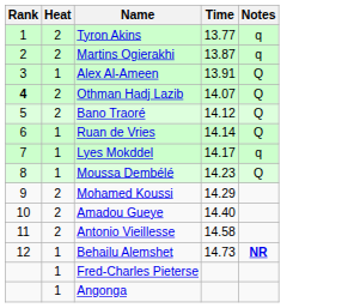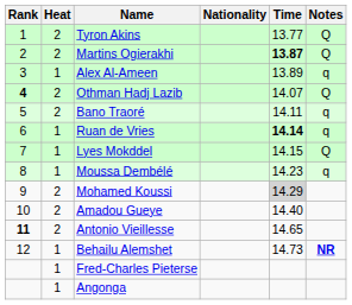+ column: Nationality
Tyron Akins | Notes: q -> Q
Martins Ogierakhi | Time: normal -> bold
Martins Ogierakhi | Notes: q -> Q
Alex Al-Ameen | Time: 13.91 -> 13.89
Alex Al-Ameen | Notes: Q -> q
Bano Traoré | Time: 14.12 -> 14.11
Bano Traoré | Notes: Q -> q
Ruan de Vries | Time: normal -> bold
Ruan de Vries | Notes: Q -> q
Lyes Mokddel | Time: 14.17 -> 14.15
Lyes Mokddel | Notes: q -> Q
Moussa Dembélé | Notes: Q -> q
Mohamed Koussi | Time: no background -> lightgrey background
Antonio Vieillesse | Rank: normal -> bold
Antonio Vieillesse | Time: 14.58 -> 14.65
